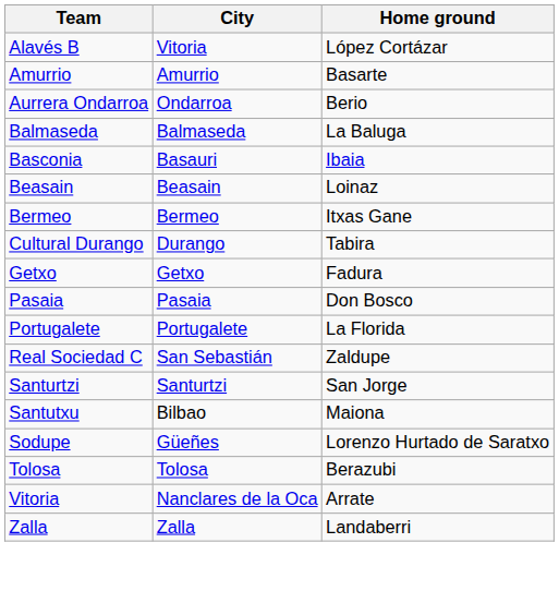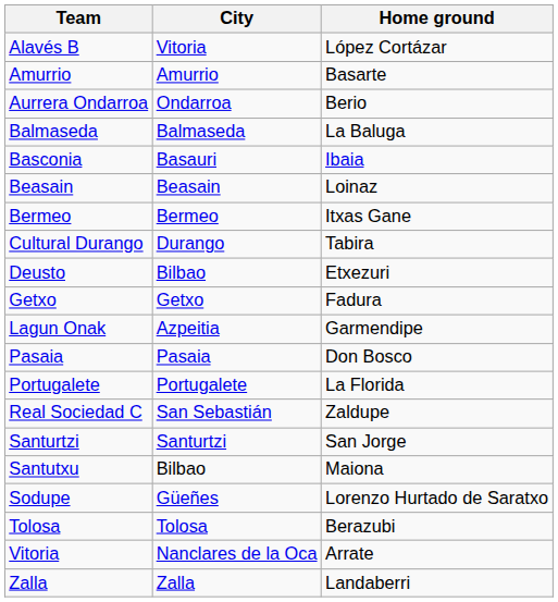+ row: Deusto | Bilbao | Etxezuri
+ row: Lagun Onak | Azpeitia | Garmendipe
